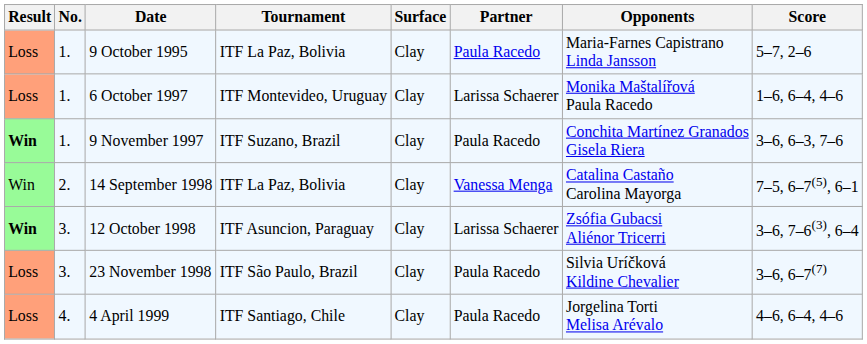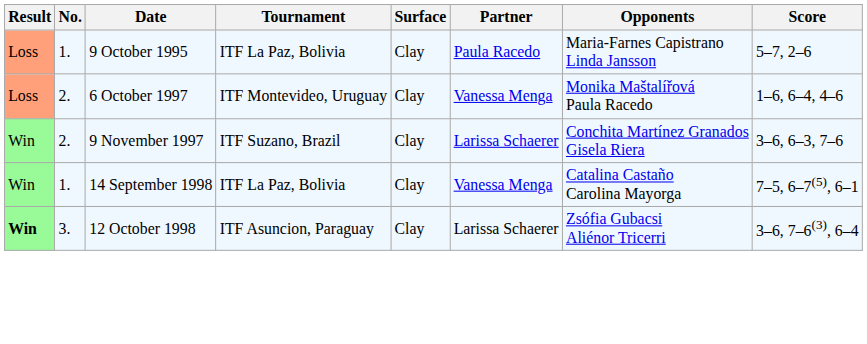6 October 1997 | No.: 1. -> 2.
6 October 1997 | Partner: Larissa Schaerer -> Vanessa Menga
9 November 1997 | Result: bold -> normal
9 November 1997 | No.: 1. -> 2.
9 November 1997 | Partner: Paula Racedo -> Larissa Schaerer
14 September 1998 | No.: 2. -> 1.
- row: Loss | 3. | 23 November 1998 | ITF São Paulo, Brazil | Clay | Paula Racedo | Silvia Uríčková Kildine Chevalier | 3–6, 6–7(7)
- row: Loss | 4. | 4 April 1999 | ITF Santiago, Chile | Clay | Paula Racedo | Jorgelina Torti Melisa Arévalo | 4–6, 6–4, 4–6
